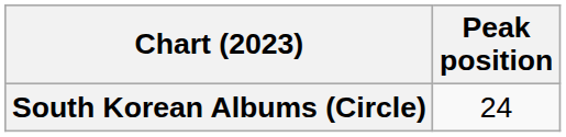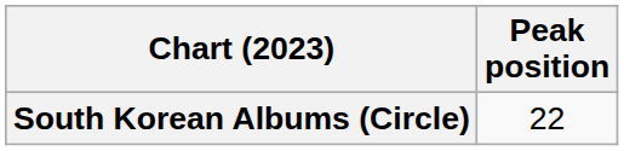South Korean Albums (Circle) | Peak position: 24 -> 22
